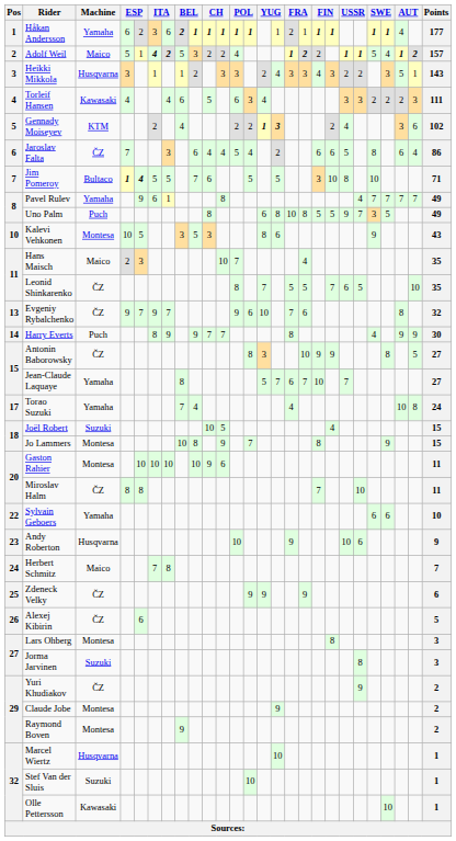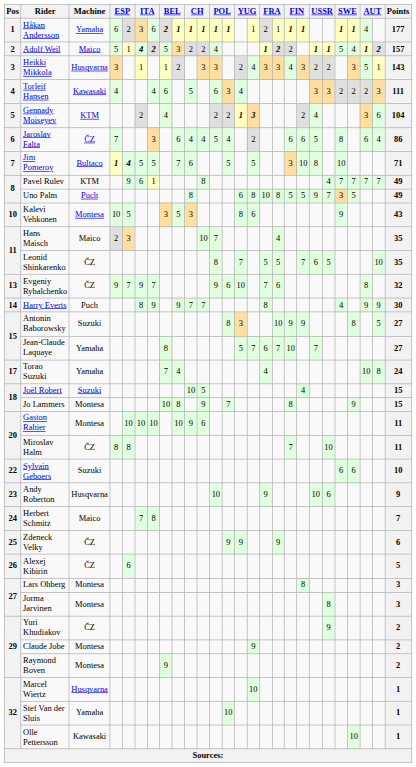Gennady Moiseyev | Points: 102 -> 104
Pavel Rulev | Machine: Yamaha -> KTM
Antonin Baborowsky | Machine: ČZ -> Suzuki
Sylvain Geboers | Machine: Yamaha -> Suzuki
Jorma Jarvinen | Machine: Suzuki -> Montesa
Stef Van der Sluis | Machine: Suzuki -> Yamaha
